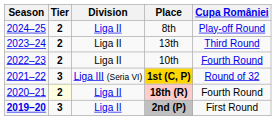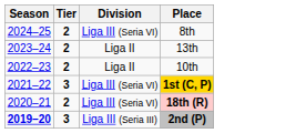- column: Cupa României | Play-off Round | Third Round | Fourth Round | Round of 32 | Fourth Round | First Round
8th | Division: Liga II -> Liga III (Seria VI)
18th (R) | Tier: lightyellow background -> no background
18th (R) | Division: Liga II -> Liga III (Seria VI)
2nd (P) | Division: Liga II -> Liga III (Seria III)
